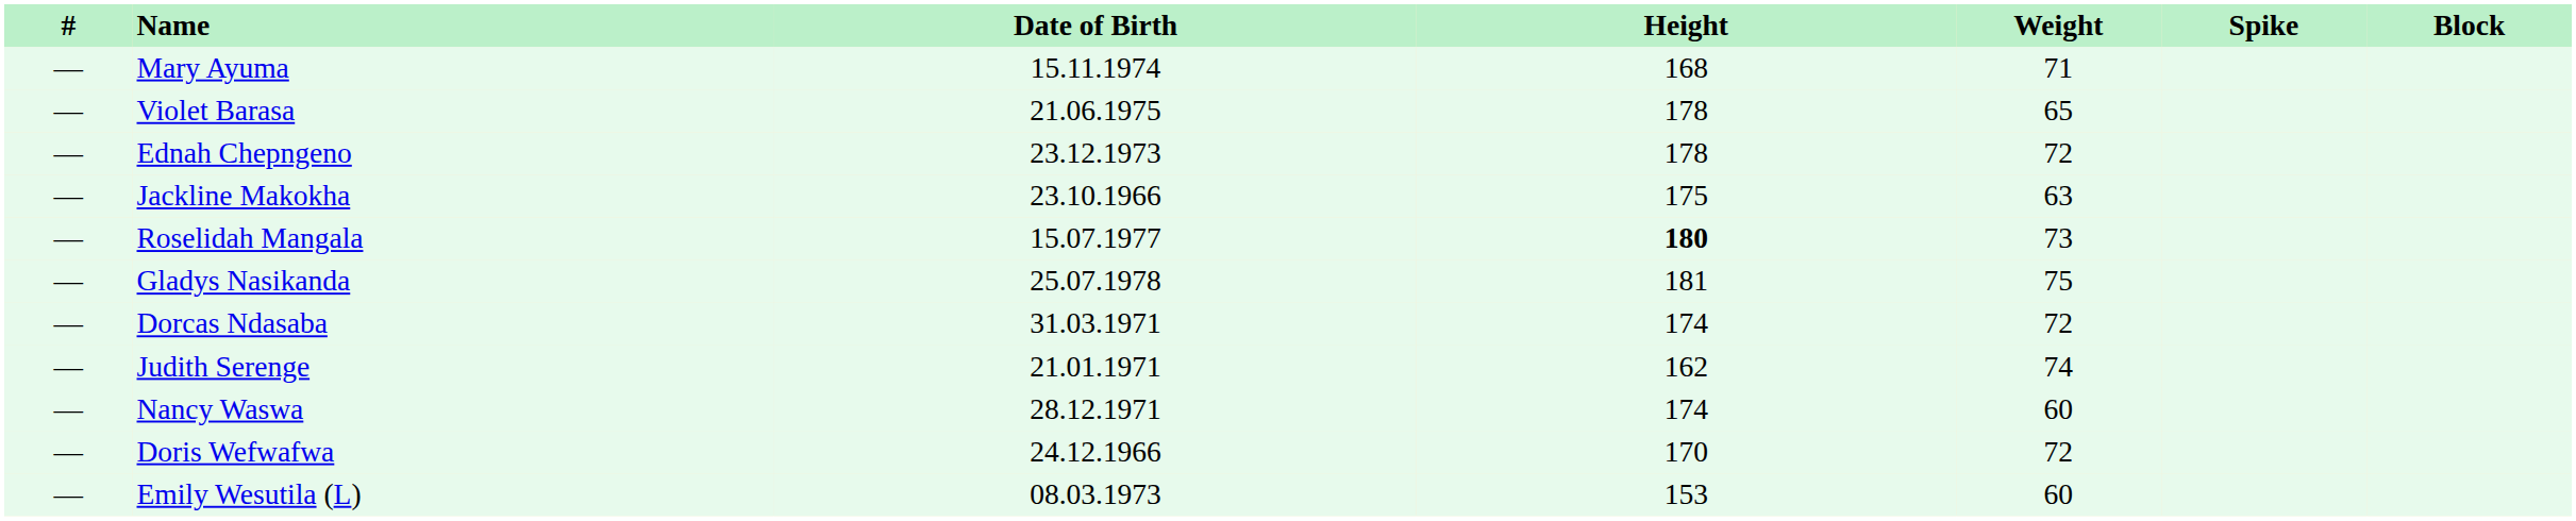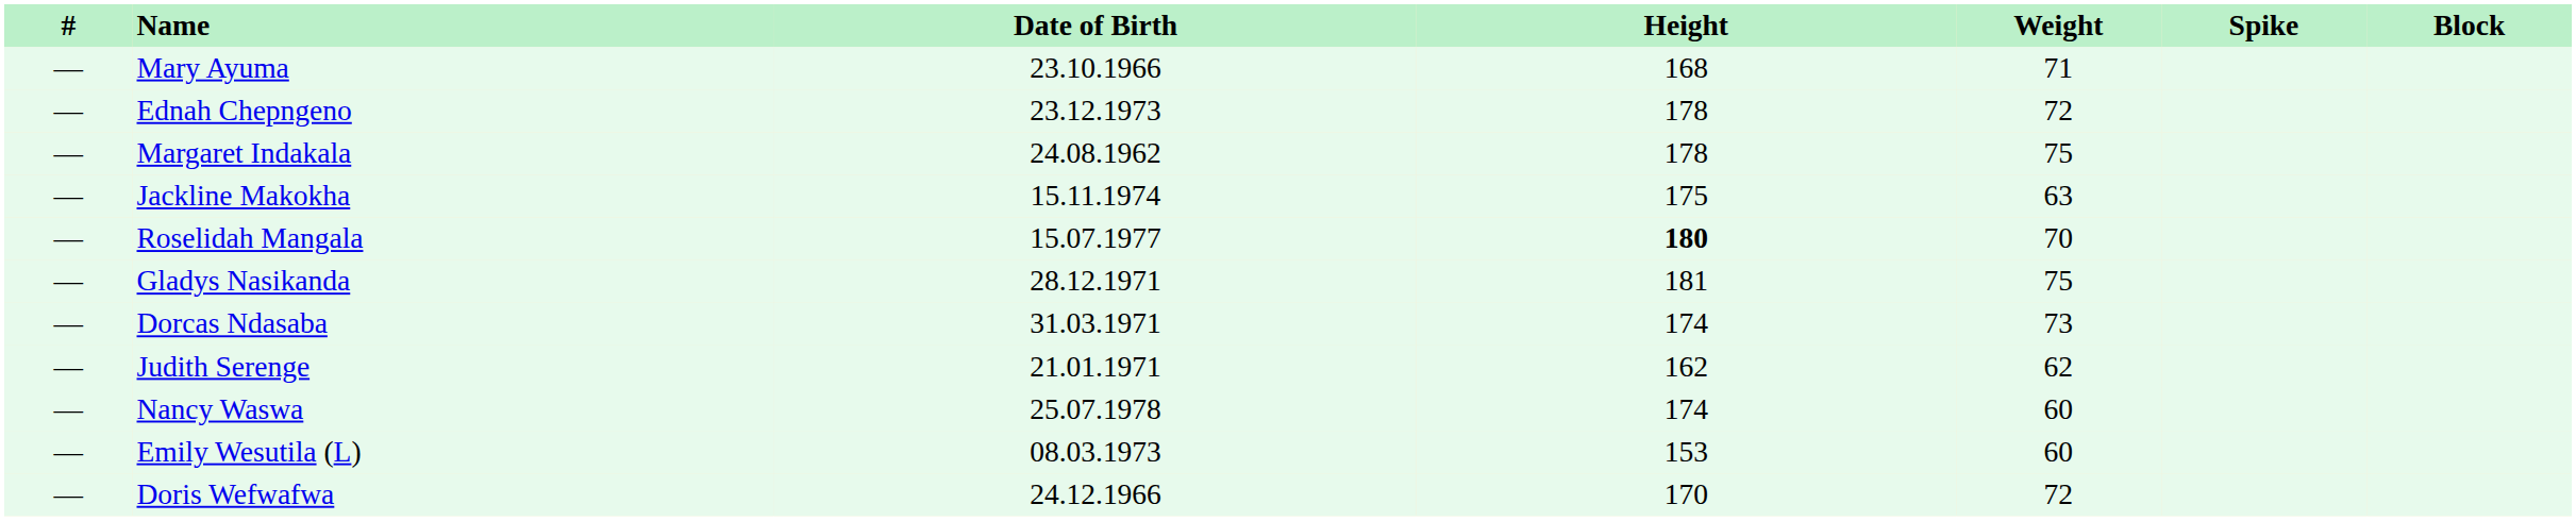Mary Ayuma | Date of Birth: 15.11.1974 -> 23.10.1966
- row: — | Violet Barasa | 21.06.1975 | 178 | 65
+ row: — | Margaret Indakala | 24.08.1962 | 178 | 75
Jackline Makokha | Date of Birth: 23.10.1966 -> 15.11.1974
Roselidah Mangala | Weight: 73 -> 70
Gladys Nasikanda | Date of Birth: 25.07.1978 -> 28.12.1971
Dorcas Ndasaba | Weight: 72 -> 73
Judith Serenge | Weight: 74 -> 62
Nancy Waswa | Date of Birth: 28.12.1971 -> 25.07.1978
rows swapped: Doris Wefwafwa <-> Emily Wesutila (L)
